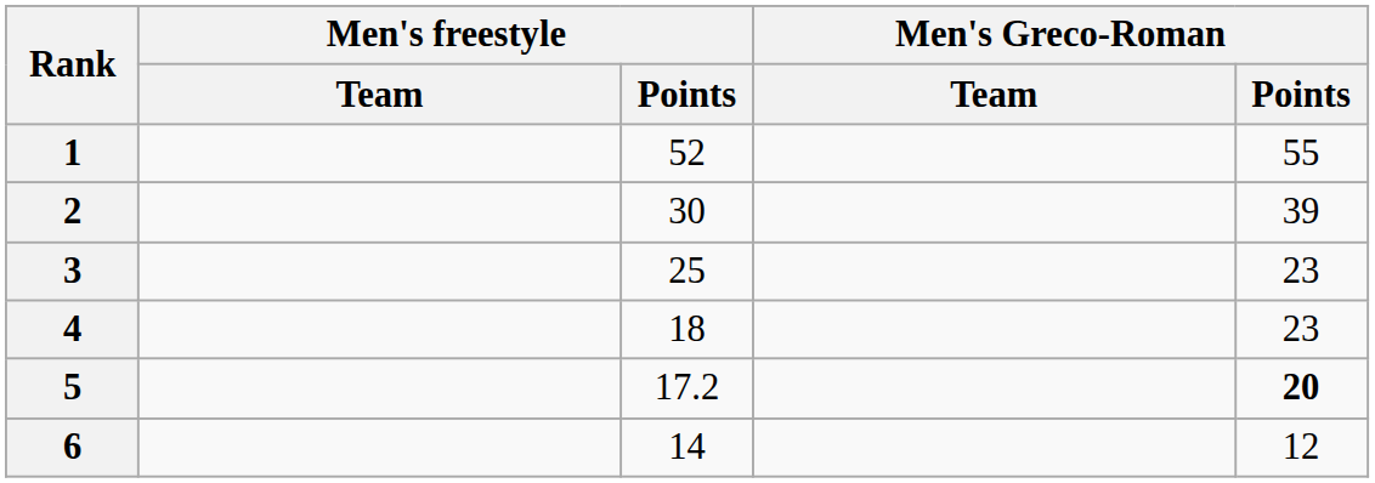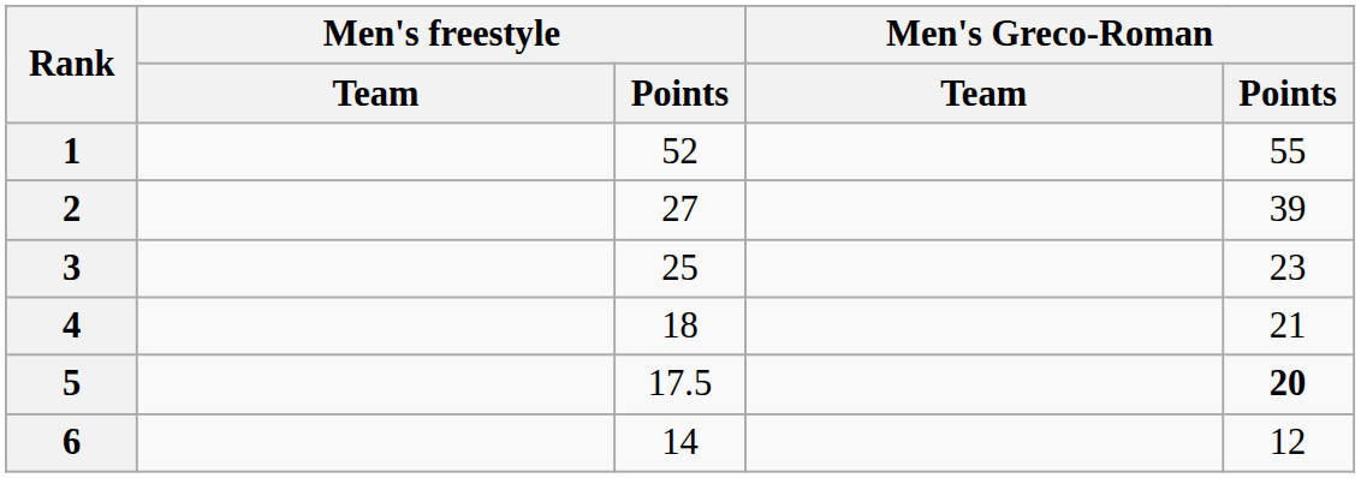2 | Men's freestyle / Points: 30 -> 27
4 | Men's Greco-Roman / Points: 23 -> 21
5 | Men's freestyle / Points: 17.2 -> 17.5
